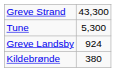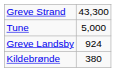Tune | column 2: 5,300 -> 5,000
